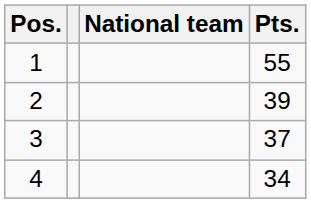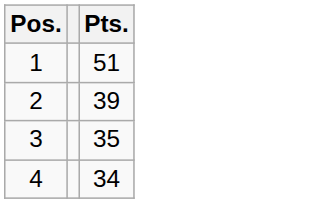- column: National team
1 | Pts.: 55 -> 51
3 | Pts.: 37 -> 35
